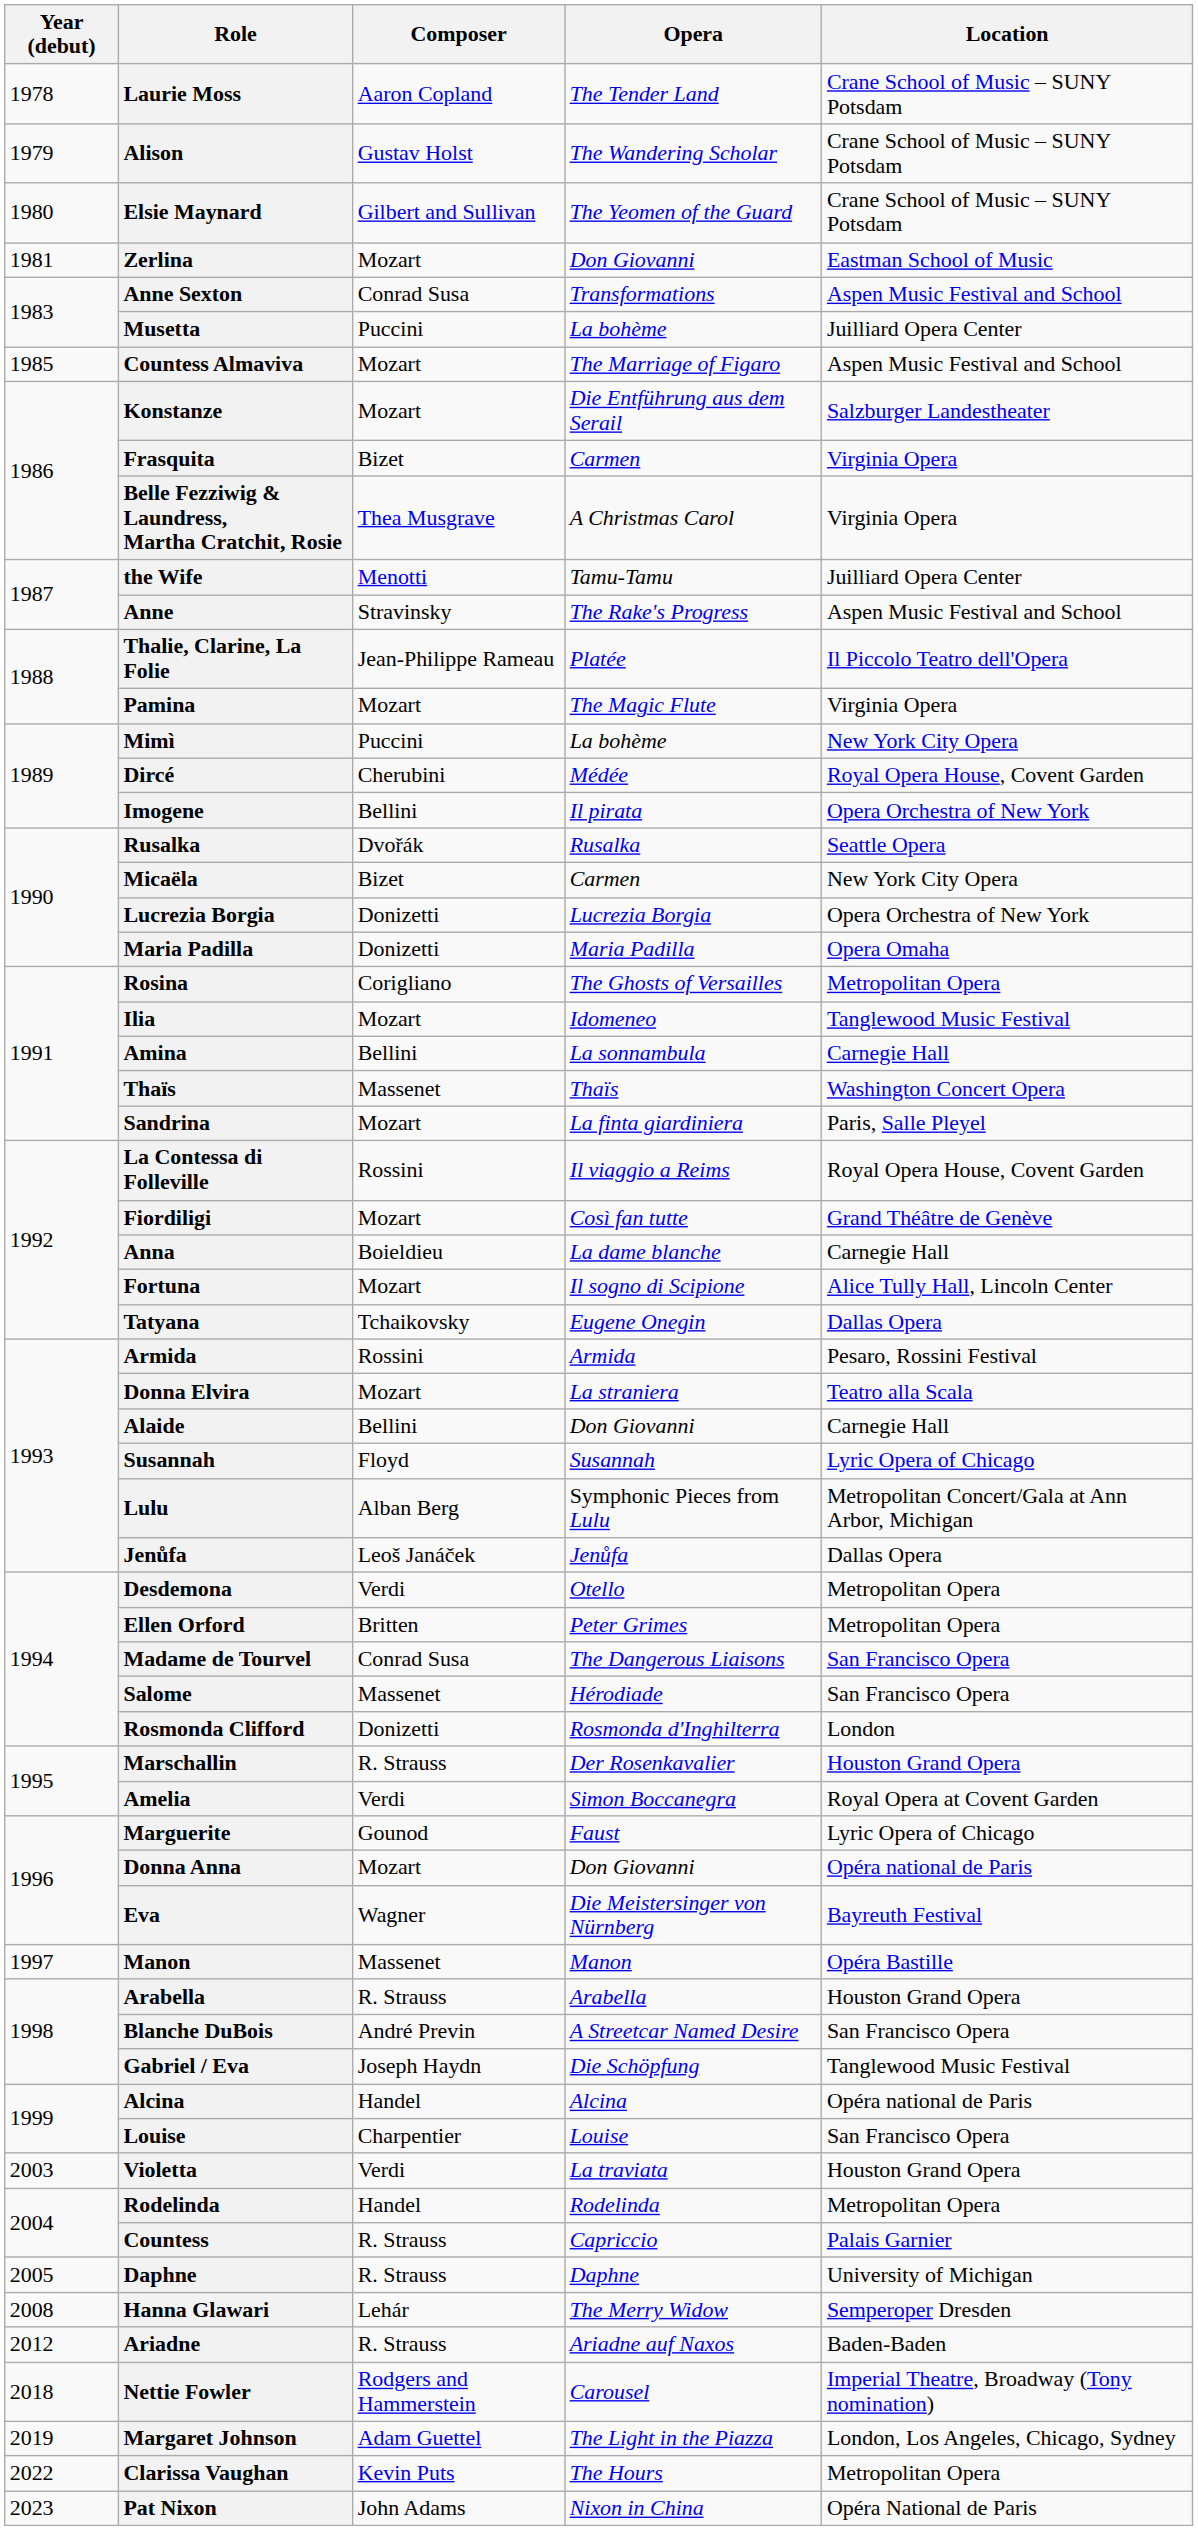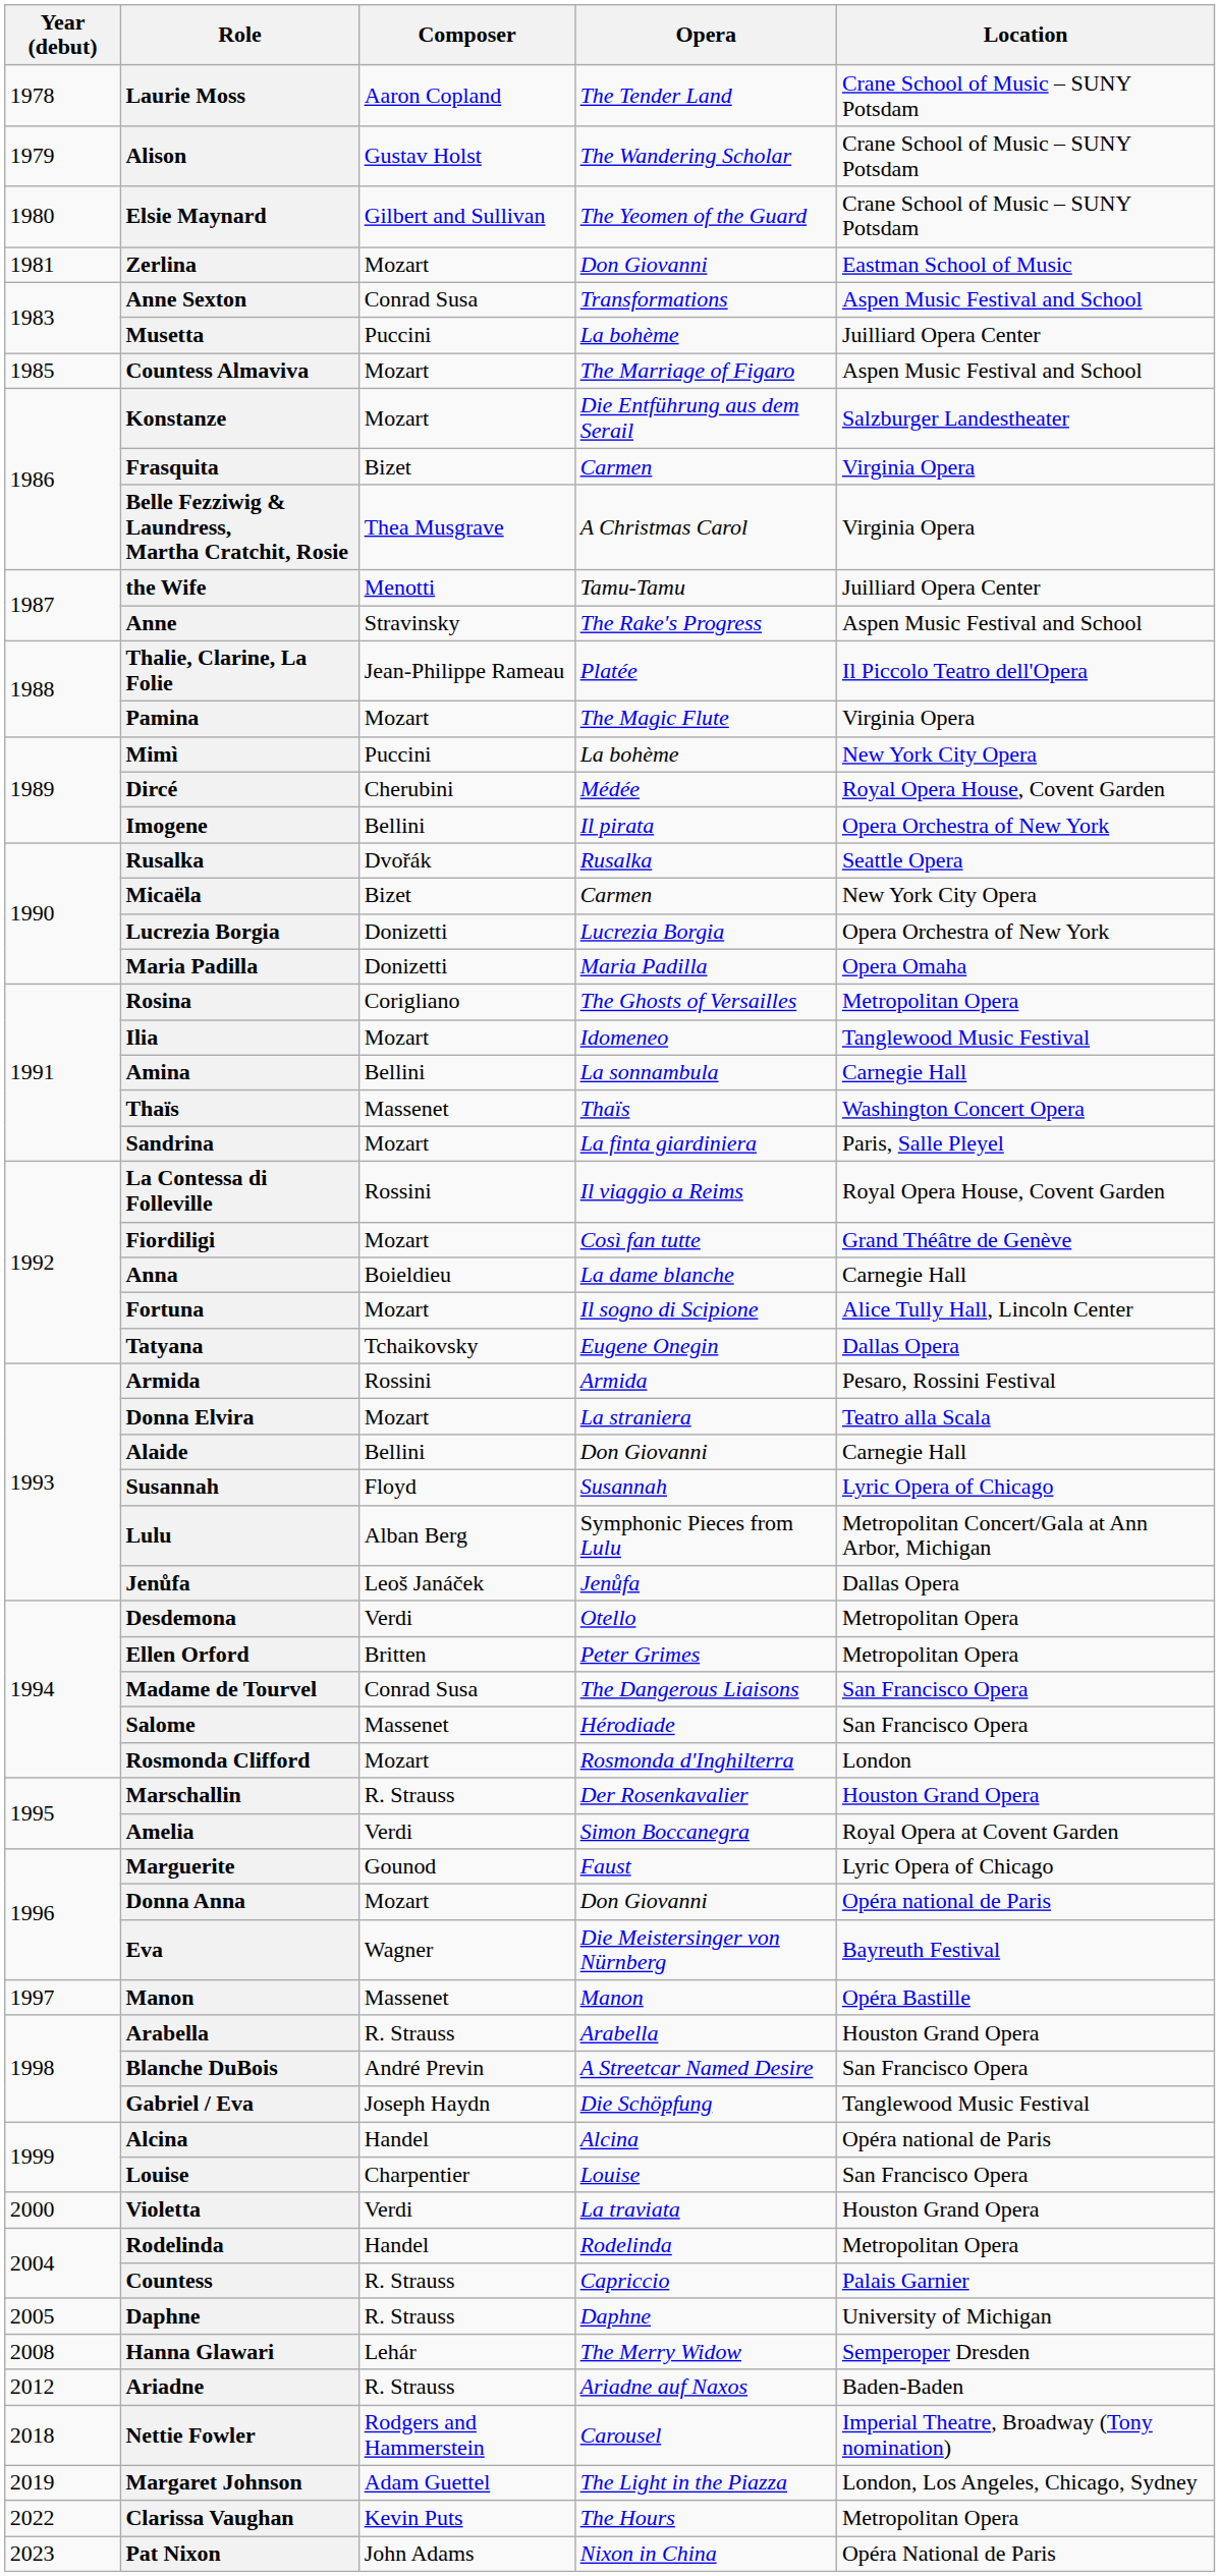Rosmonda Clifford | Composer: Donizetti -> Mozart
Violetta | Year (debut): 2003 -> 2000
